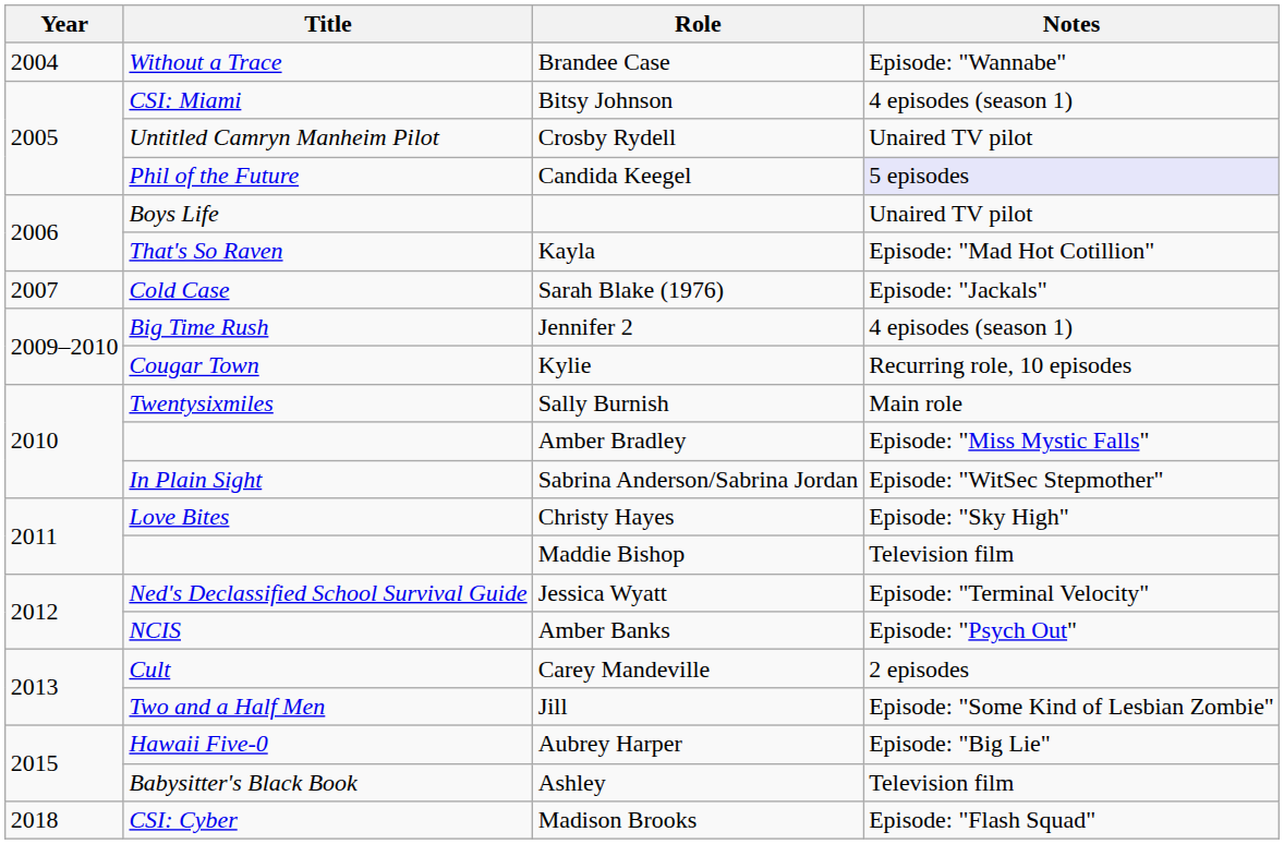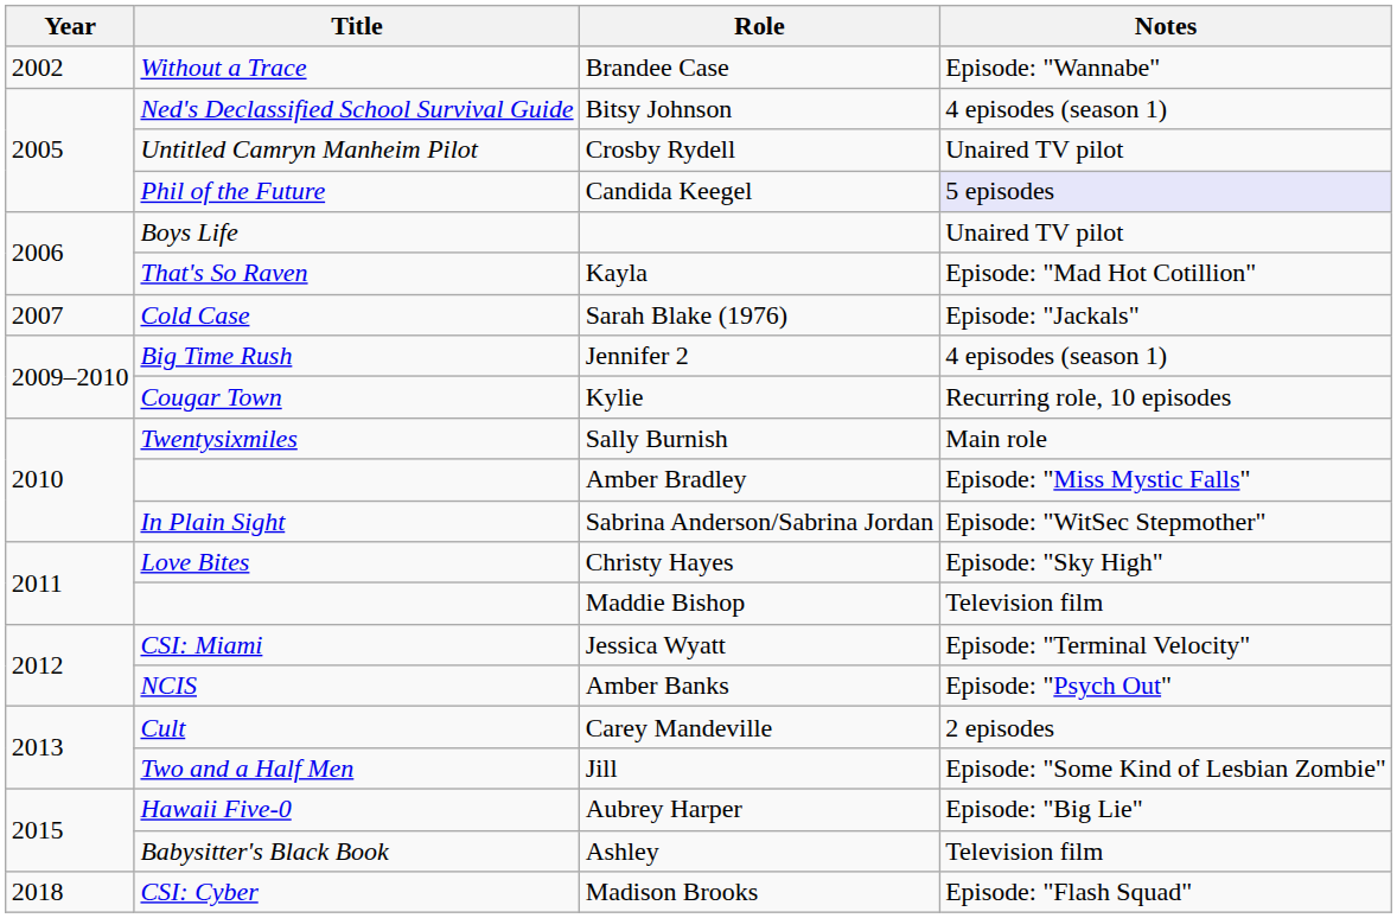Brandee Case | Year: 2004 -> 2002
Bitsy Johnson | Title: CSI: Miami -> Ned's Declassified School Survival Guide
Jessica Wyatt | Title: Ned's Declassified School Survival Guide -> CSI: Miami
